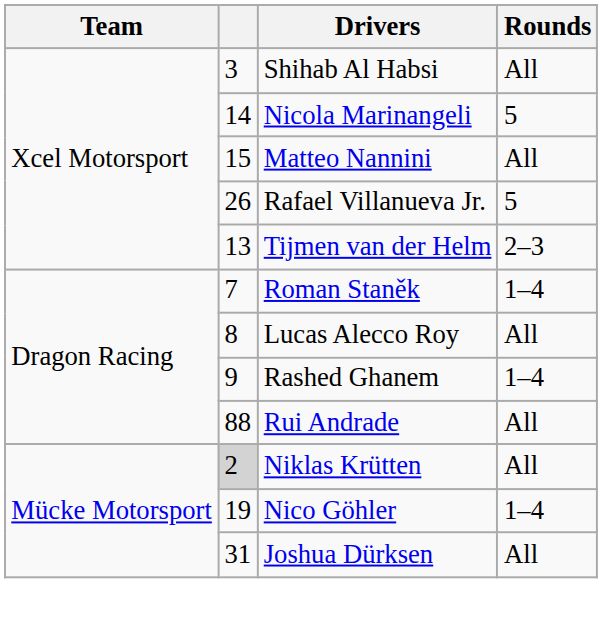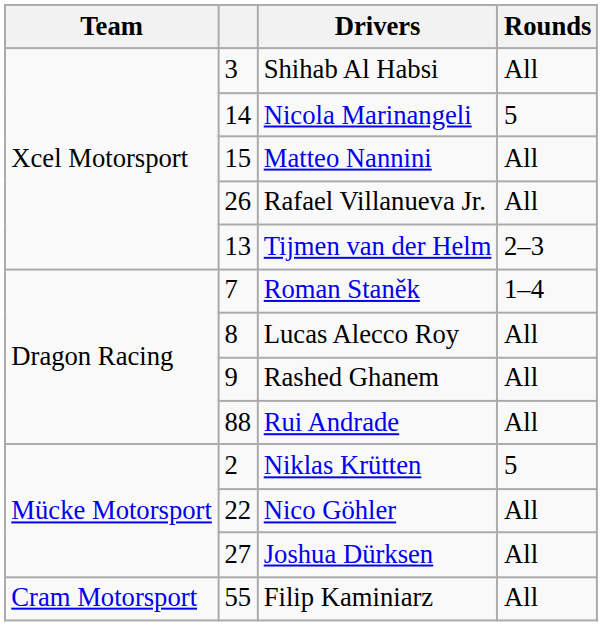Rafael Villanueva Jr. | Rounds: 5 -> All
Rashed Ghanem | Rounds: 1–4 -> All
Niklas Krütten | column 2: lightgrey background -> no background
Niklas Krütten | Rounds: All -> 5
Nico Göhler | column 2: 19 -> 22
Nico Göhler | Rounds: 1–4 -> All
Joshua Dürksen | column 2: 31 -> 27
+ row: Cram Motorsport | 55 | Filip Kaminiarz | All
